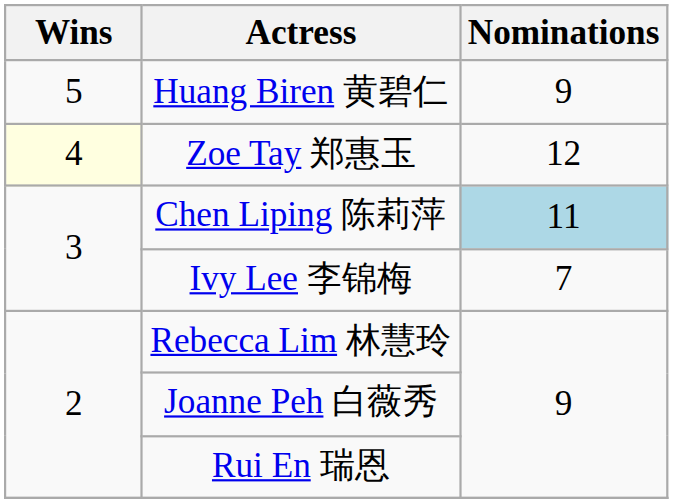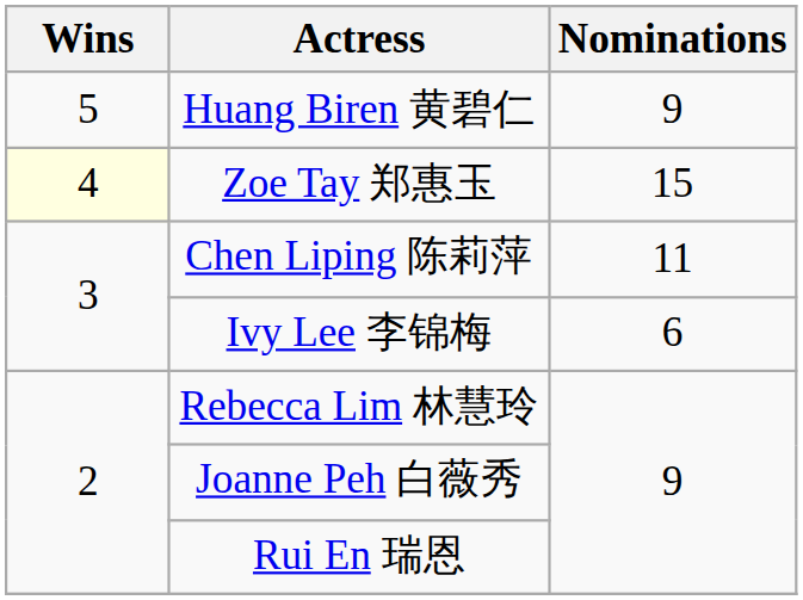Zoe Tay 郑惠玉 | Nominations: 12 -> 15
Chen Liping 陈莉萍 | Nominations: lightblue background -> no background
Ivy Lee 李锦梅 | Nominations: 7 -> 6
